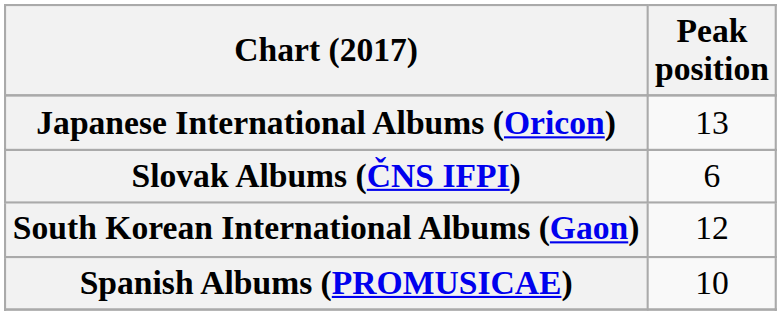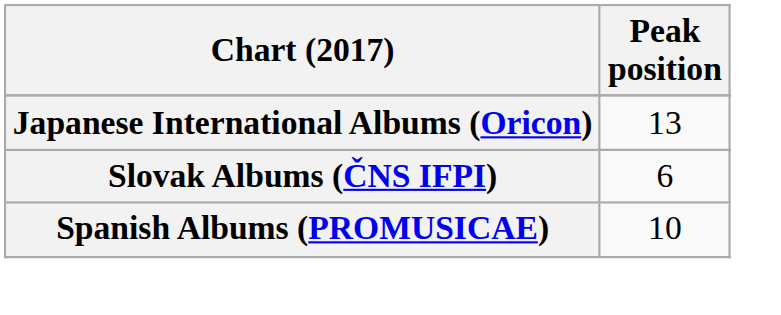- row: South Korean International Albums (Gaon) | 12
